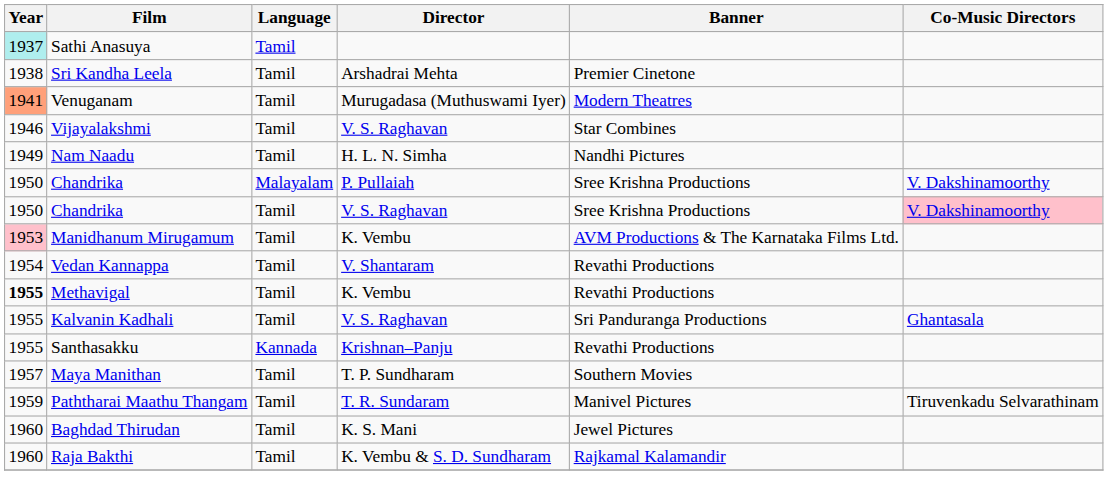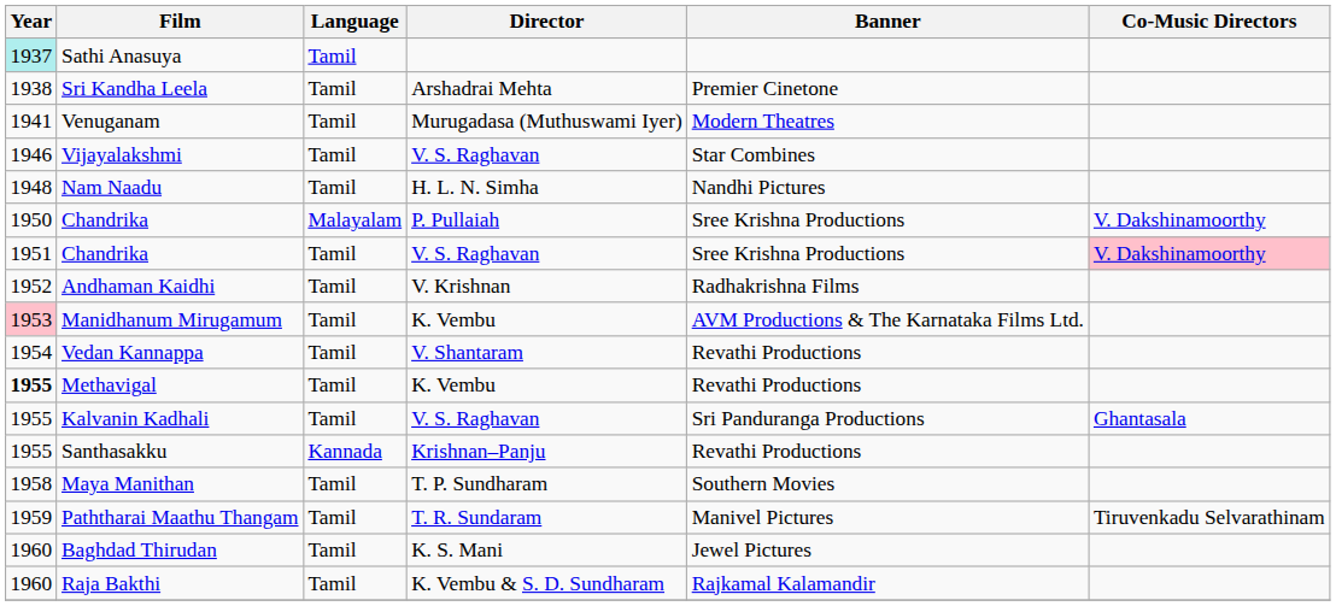Venuganam | Year: lightsalmon background -> no background
Nam Naadu | Year: 1949 -> 1948
Chandrika / Tamil | Year: 1950 -> 1951
+ row: 1952 | Andhaman Kaidhi | Tamil | V. Krishnan | Radhakrishna Films
Maya Manithan | Year: 1957 -> 1958
